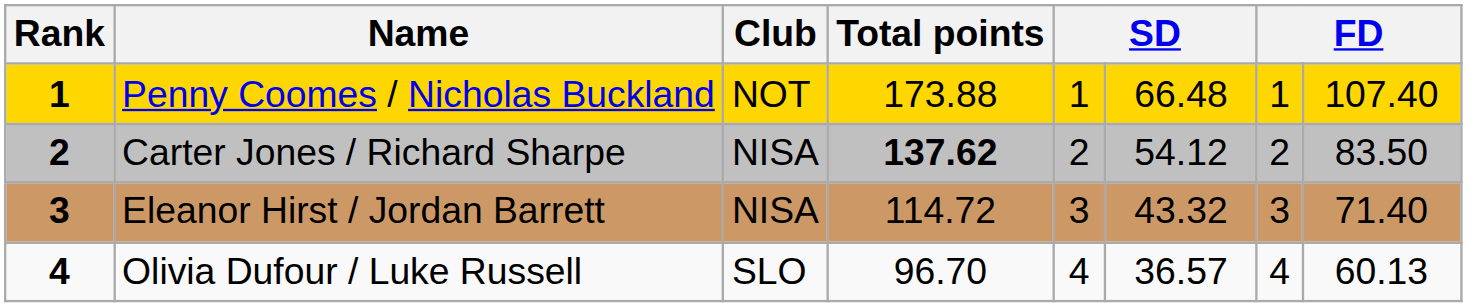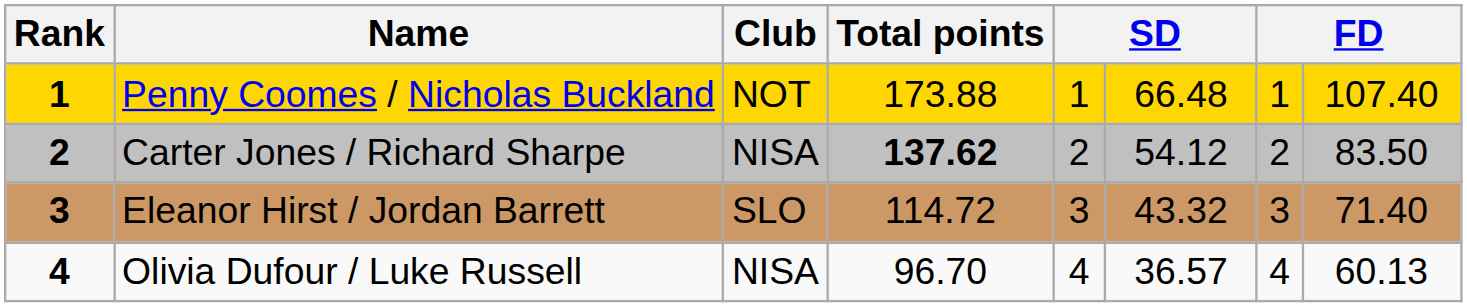Eleanor Hirst / Jordan Barrett | Club: NISA -> SLO
Olivia Dufour / Luke Russell | Club: SLO -> NISA
